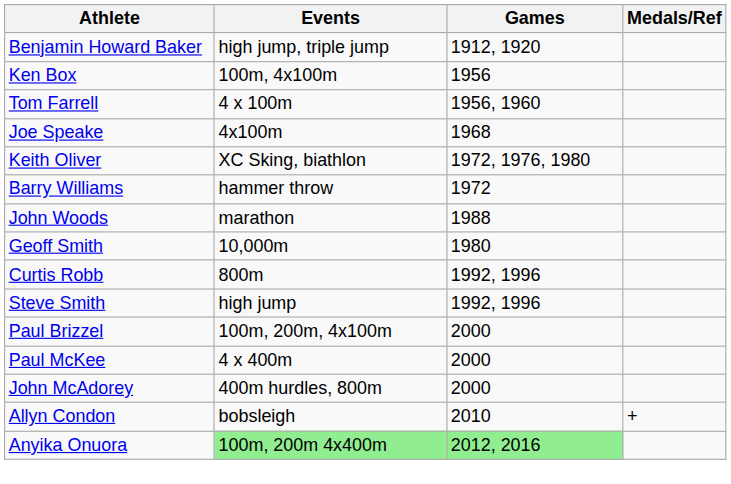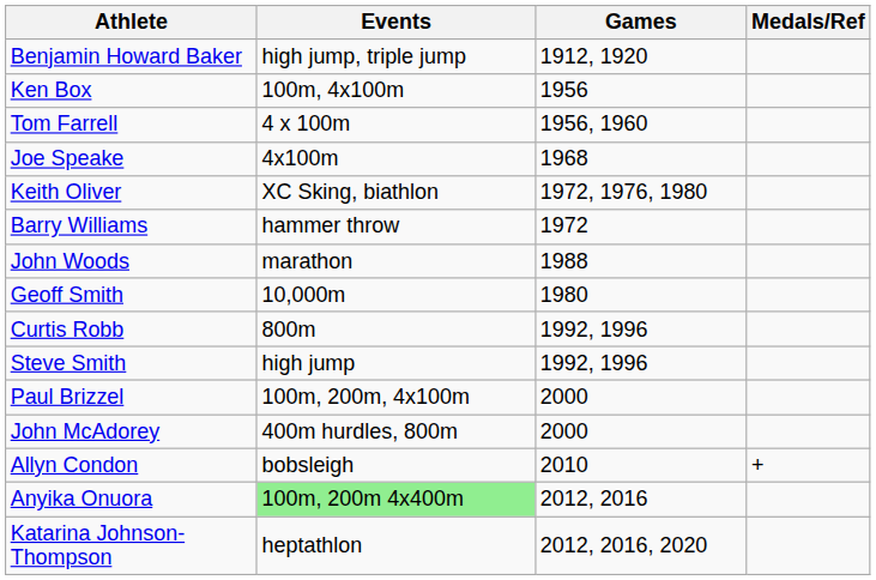- row: Paul McKee | 4 x 400m | 2000
Anyika Onuora | Games: lightgreen background -> no background
+ row: Katarina Johnson-Thompson | heptathlon | 2012, 2016, 2020
